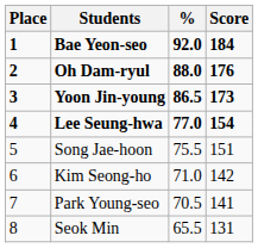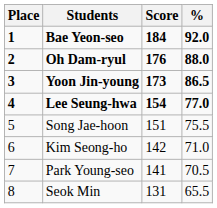columns swapped: Score <-> %
